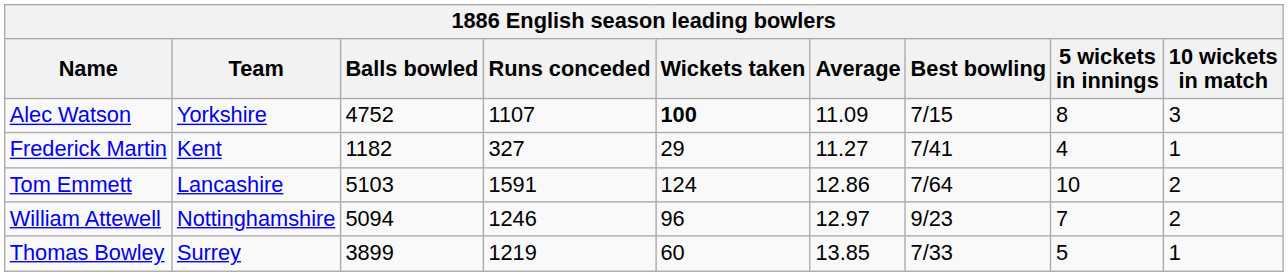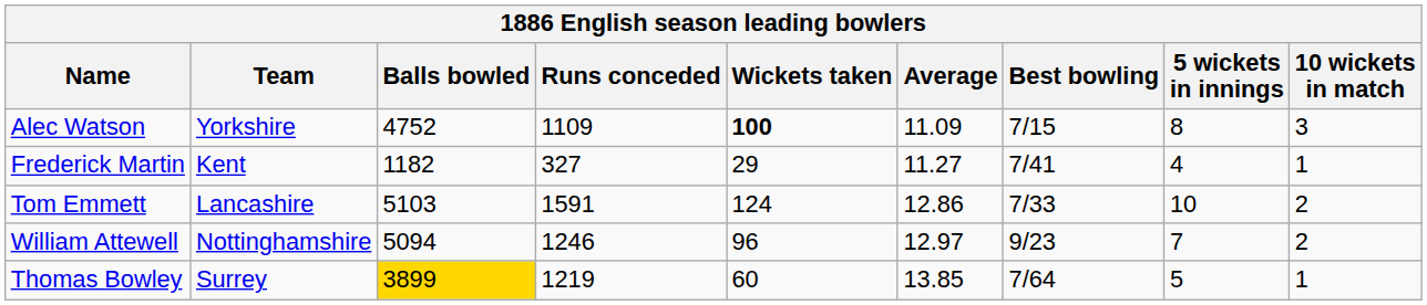Alec Watson | Runs conceded: 1107 -> 1109
Tom Emmett | Best bowling: 7/64 -> 7/33
Thomas Bowley | Balls bowled: no background -> gold background
Thomas Bowley | Best bowling: 7/33 -> 7/64
